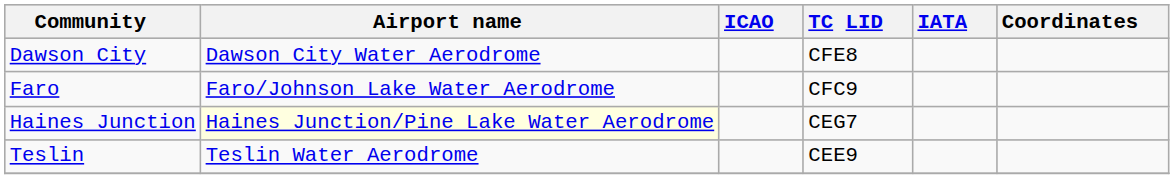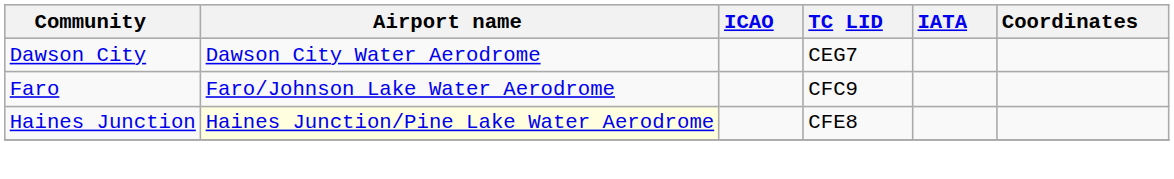Dawson City | TC LID: CFE8 -> CEG7
Haines Junction | TC LID: CEG7 -> CFE8
- row: Teslin | Teslin Water Aerodrome | CEE9
